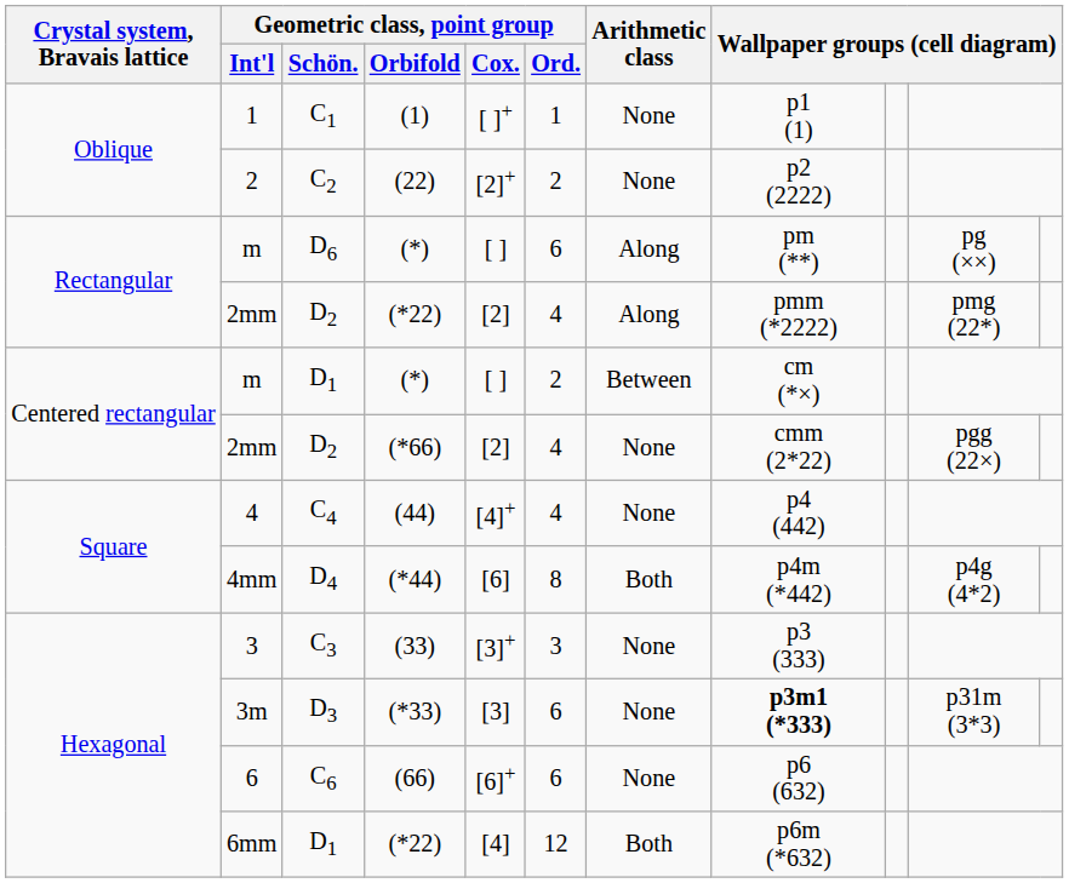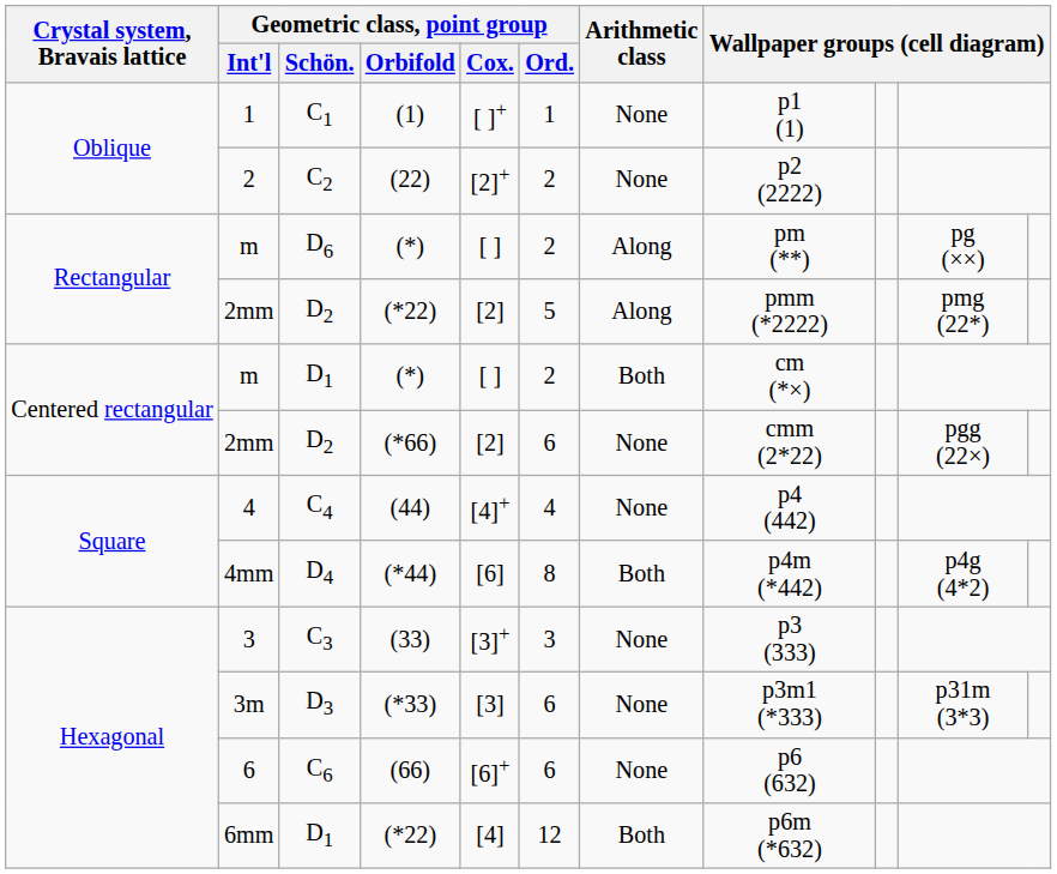Rectangular / m | Geometric class, point group / Ord.: 6 -> 2
Rectangular / 2mm | Geometric class, point group / Ord.: 4 -> 5
Centered rectangular / m | Arithmetic class: Between -> Both
Centered rectangular / 2mm | Geometric class, point group / Ord.: 4 -> 6
3m | column 8: bold -> normal
